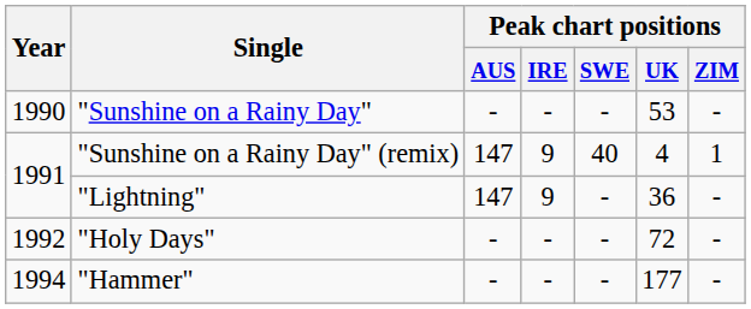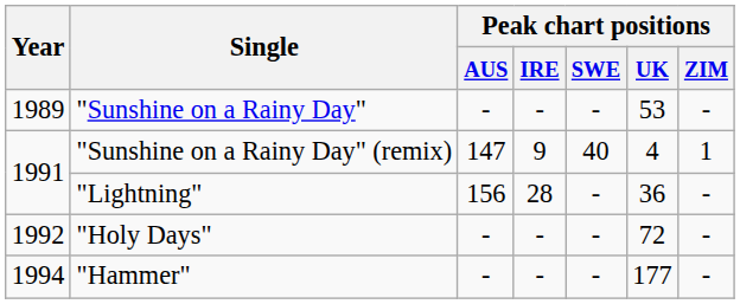"Sunshine on a Rainy Day" | Year: 1990 -> 1989
"Lightning" | Peak chart positions / AUS: 147 -> 156
"Lightning" | Peak chart positions / IRE: 9 -> 28
